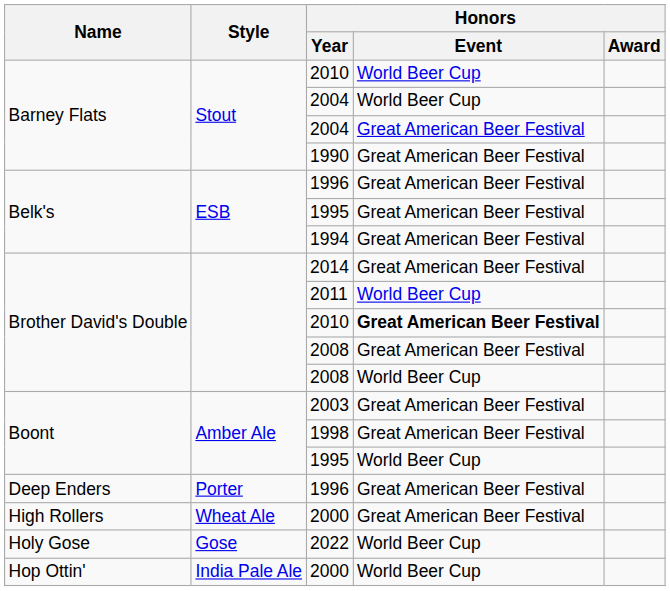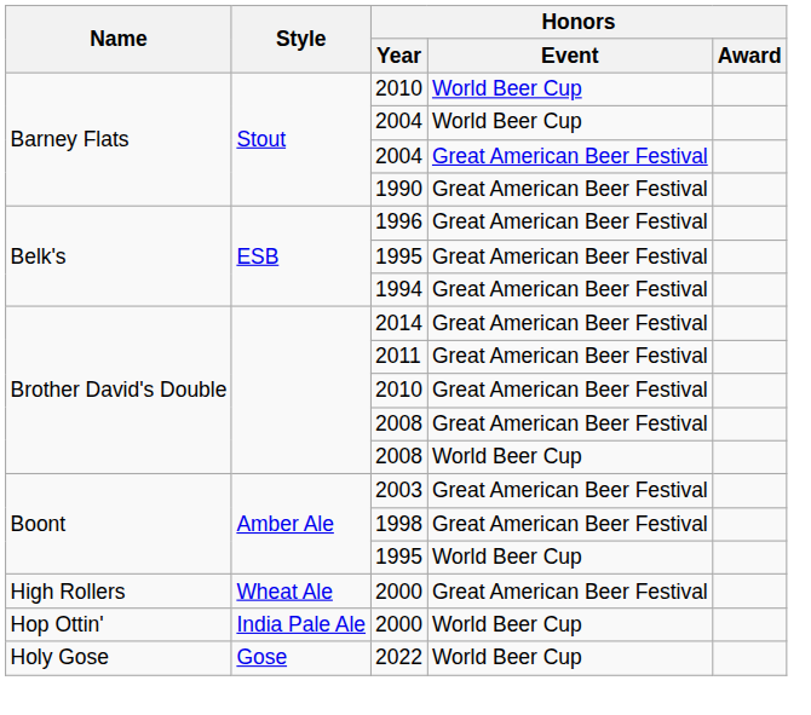2011 | Honors / Event: World Beer Cup -> Great American Beer Festival
Brother David's Double / 2010 | Honors / Event: bold -> normal
- row: Deep Enders | Porter | 1996 | Great American Beer Festival
rows swapped: Hop Ottin' / 2000 <-> 2022
